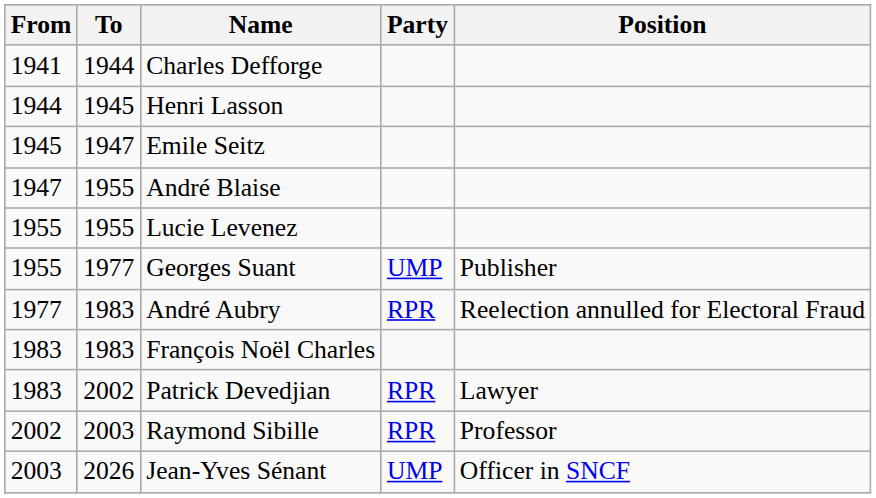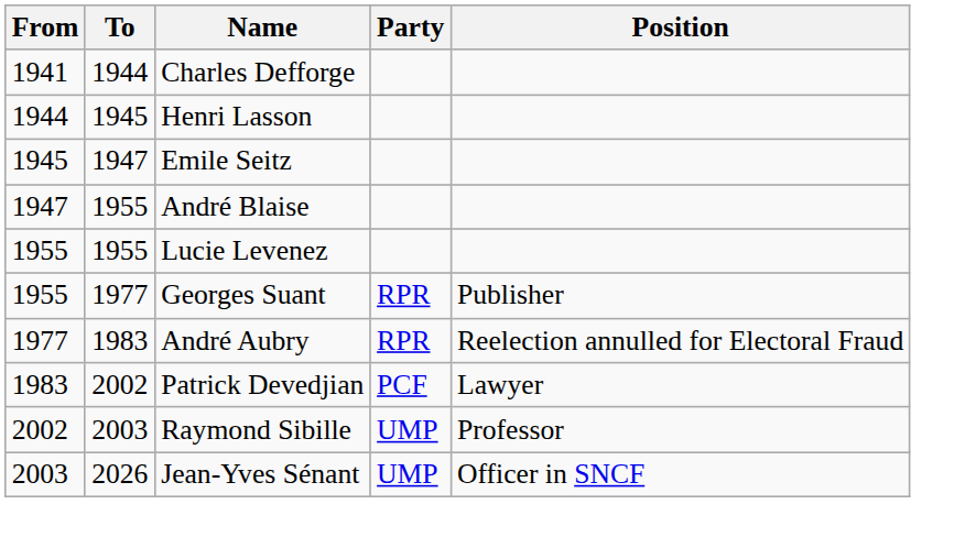Georges Suant | Party: UMP -> RPR
- row: 1983 | 1983 | François Noël Charles
Patrick Devedjian | Party: RPR -> PCF
Raymond Sibille | Party: RPR -> UMP
